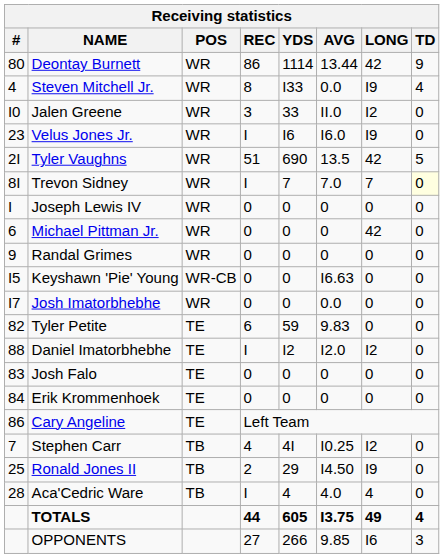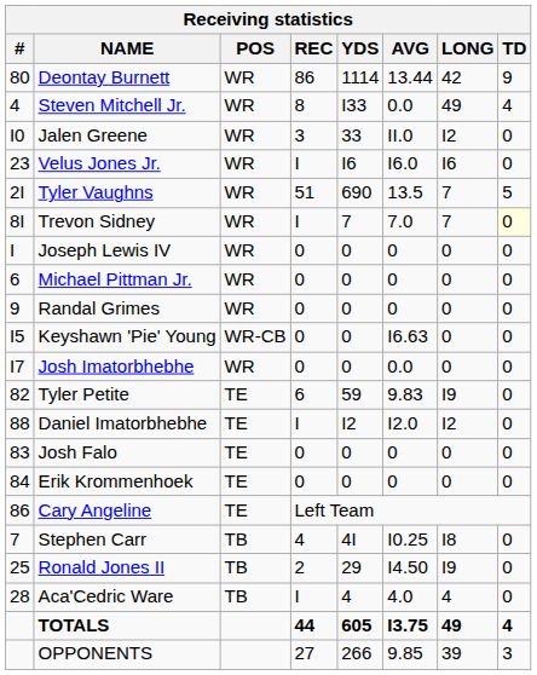Steven Mitchell Jr. | LONG: I9 -> 49
Velus Jones Jr. | LONG: I9 -> I6
Tyler Vaughns | LONG: 42 -> 7
Michael Pittman Jr. | LONG: 42 -> 0
Tyler Petite | LONG: 0 -> I9
Stephen Carr | LONG: I2 -> I8
OPPONENTS | LONG: I6 -> 39
